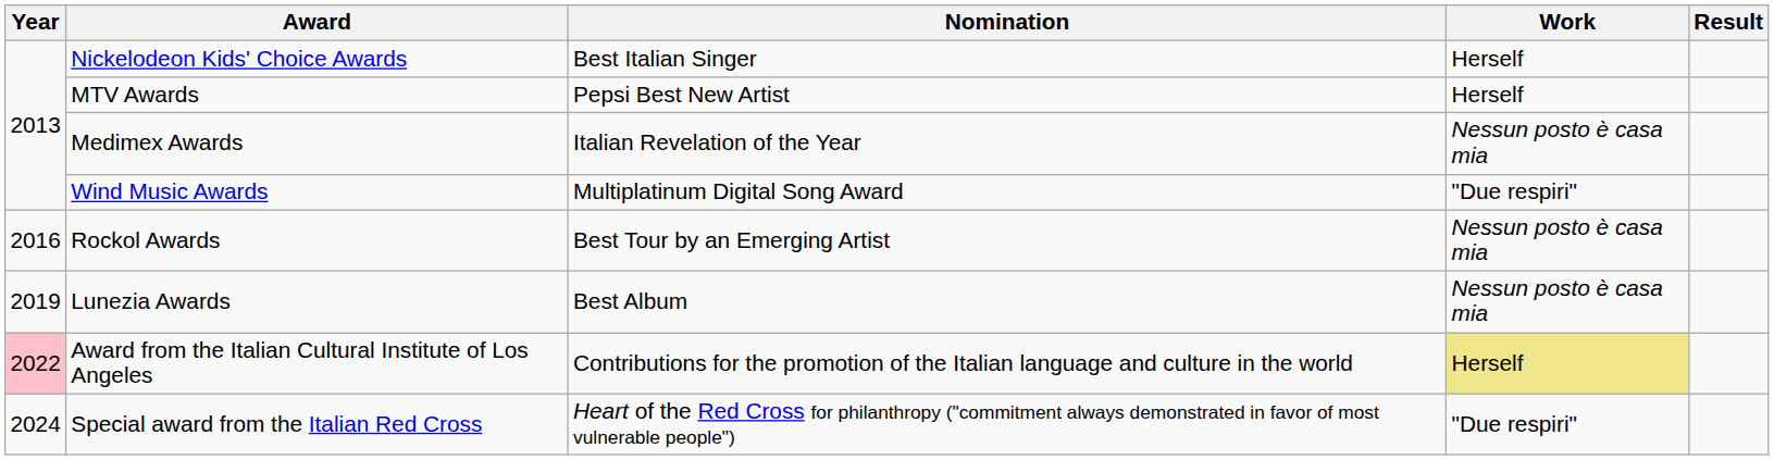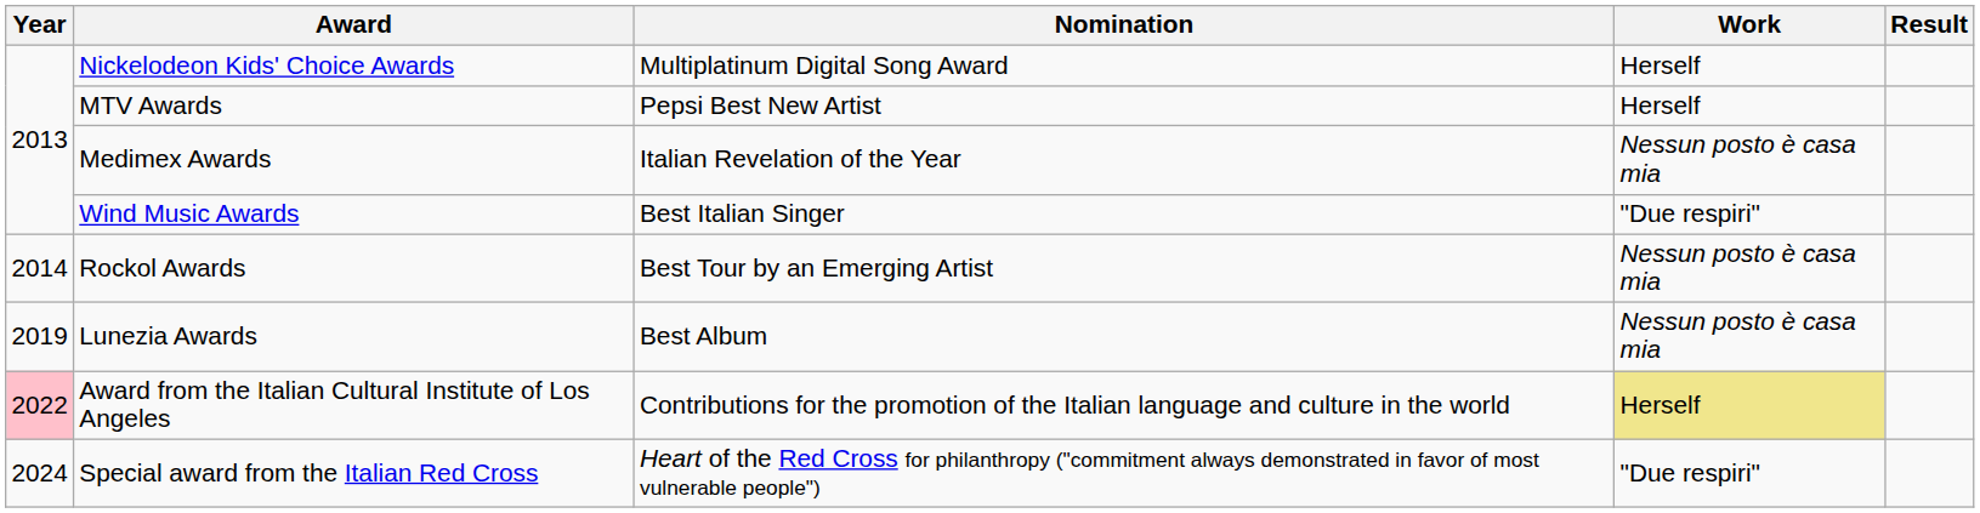Nickelodeon Kids' Choice Awards | Nomination: Best Italian Singer -> Multiplatinum Digital Song Award
Wind Music Awards | Nomination: Multiplatinum Digital Song Award -> Best Italian Singer
Rockol Awards | Year: 2016 -> 2014
